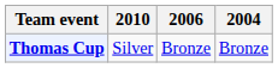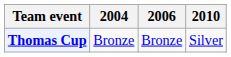columns swapped: 2004 <-> 2010
